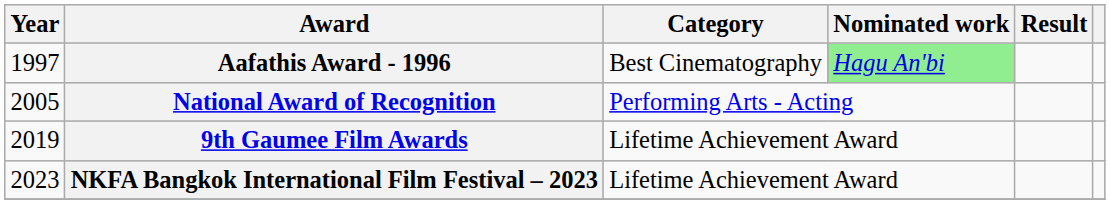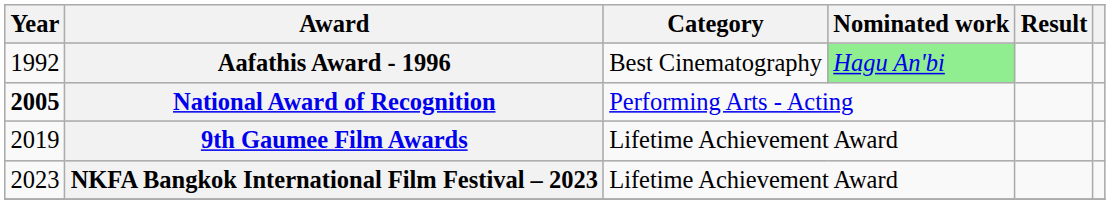Aafathis Award - 1996 | Year: 1997 -> 1992
National Award of Recognition | Year: normal -> bold
